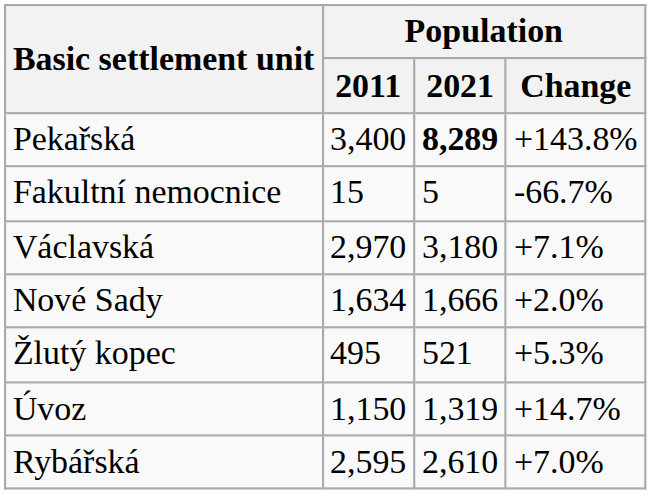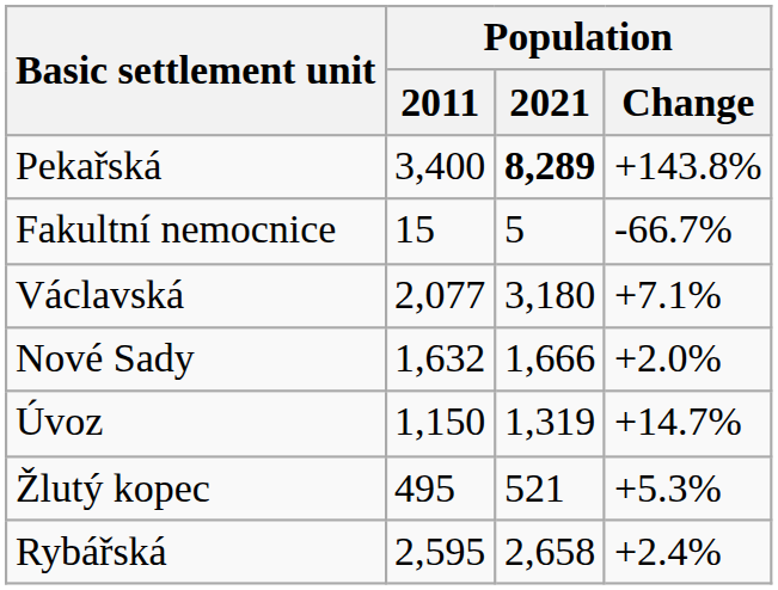Václavská | Population / 2011: 2,970 -> 2,077
Nové Sady | Population / 2011: 1,634 -> 1,632
rows swapped: Úvoz <-> Žlutý kopec
Rybářská | Population / 2021: 2,610 -> 2,658
Rybářská | Population / Change: +7.0% -> +2.4%
